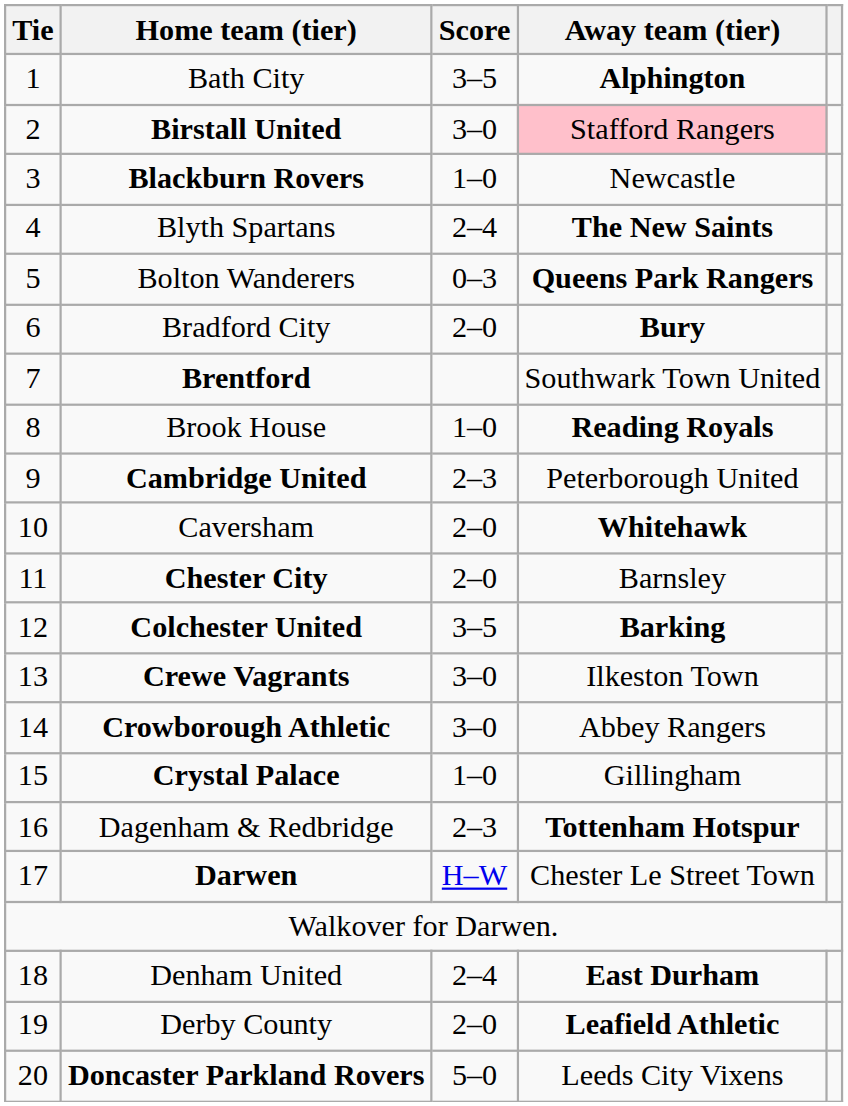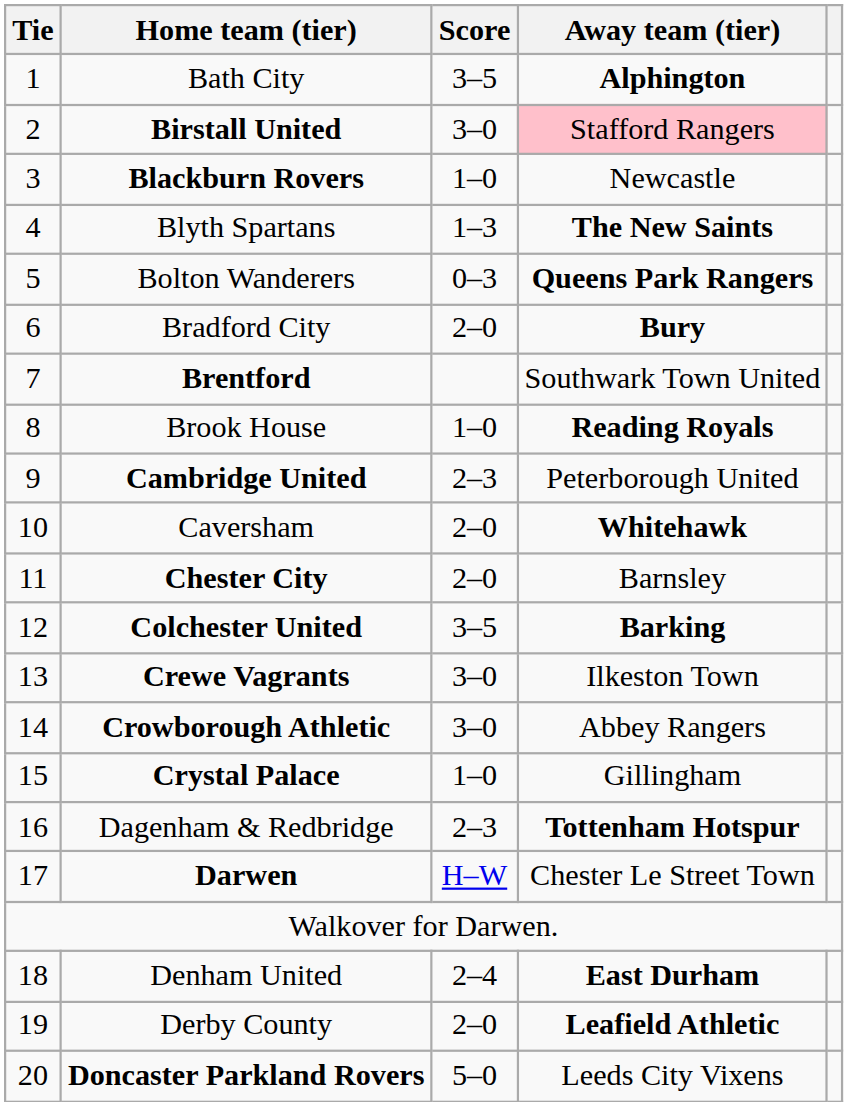Blyth Spartans | Score: 2–4 -> 1–3
